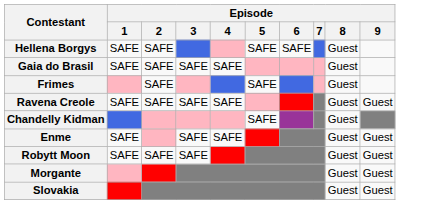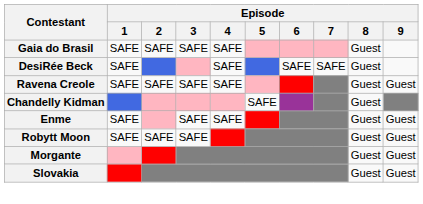- row: Hellena Borgys | SAFE | SAFE | SAFE | SAFE | Guest
+ row: DesiRée Beck | SAFE | SAFE | SAFE | SAFE | Guest
- row: Frimes | SAFE | SAFE | Guest
